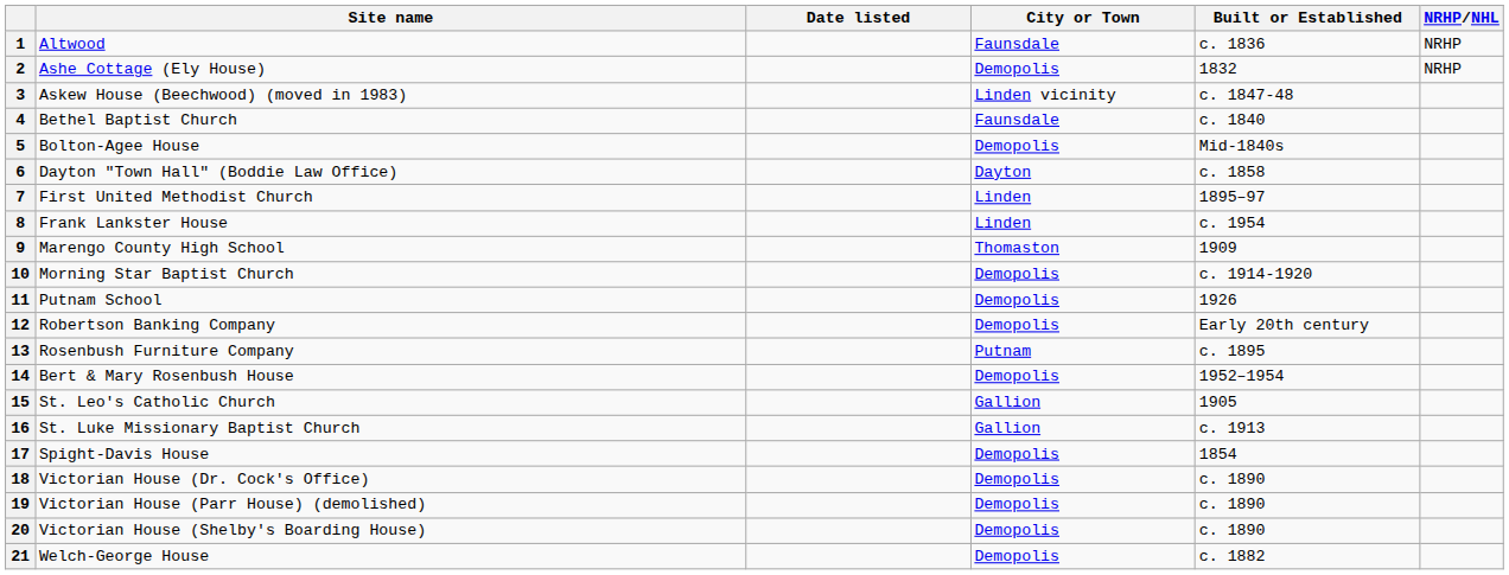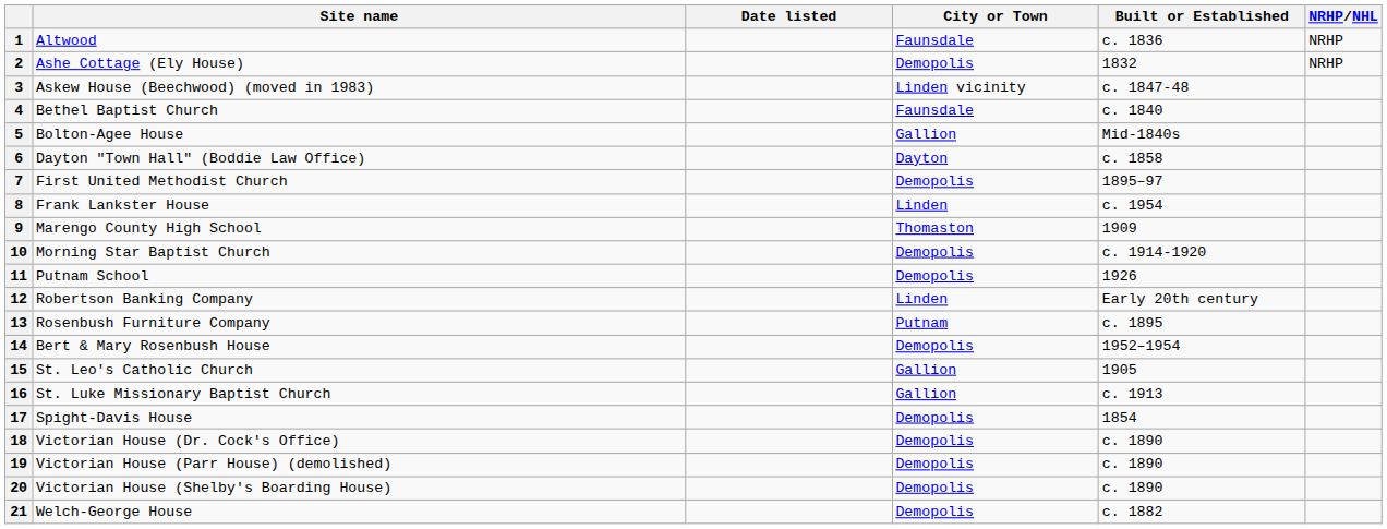5 | City or Town: Demopolis -> Gallion
7 | City or Town: Linden -> Demopolis
12 | City or Town: Demopolis -> Linden
